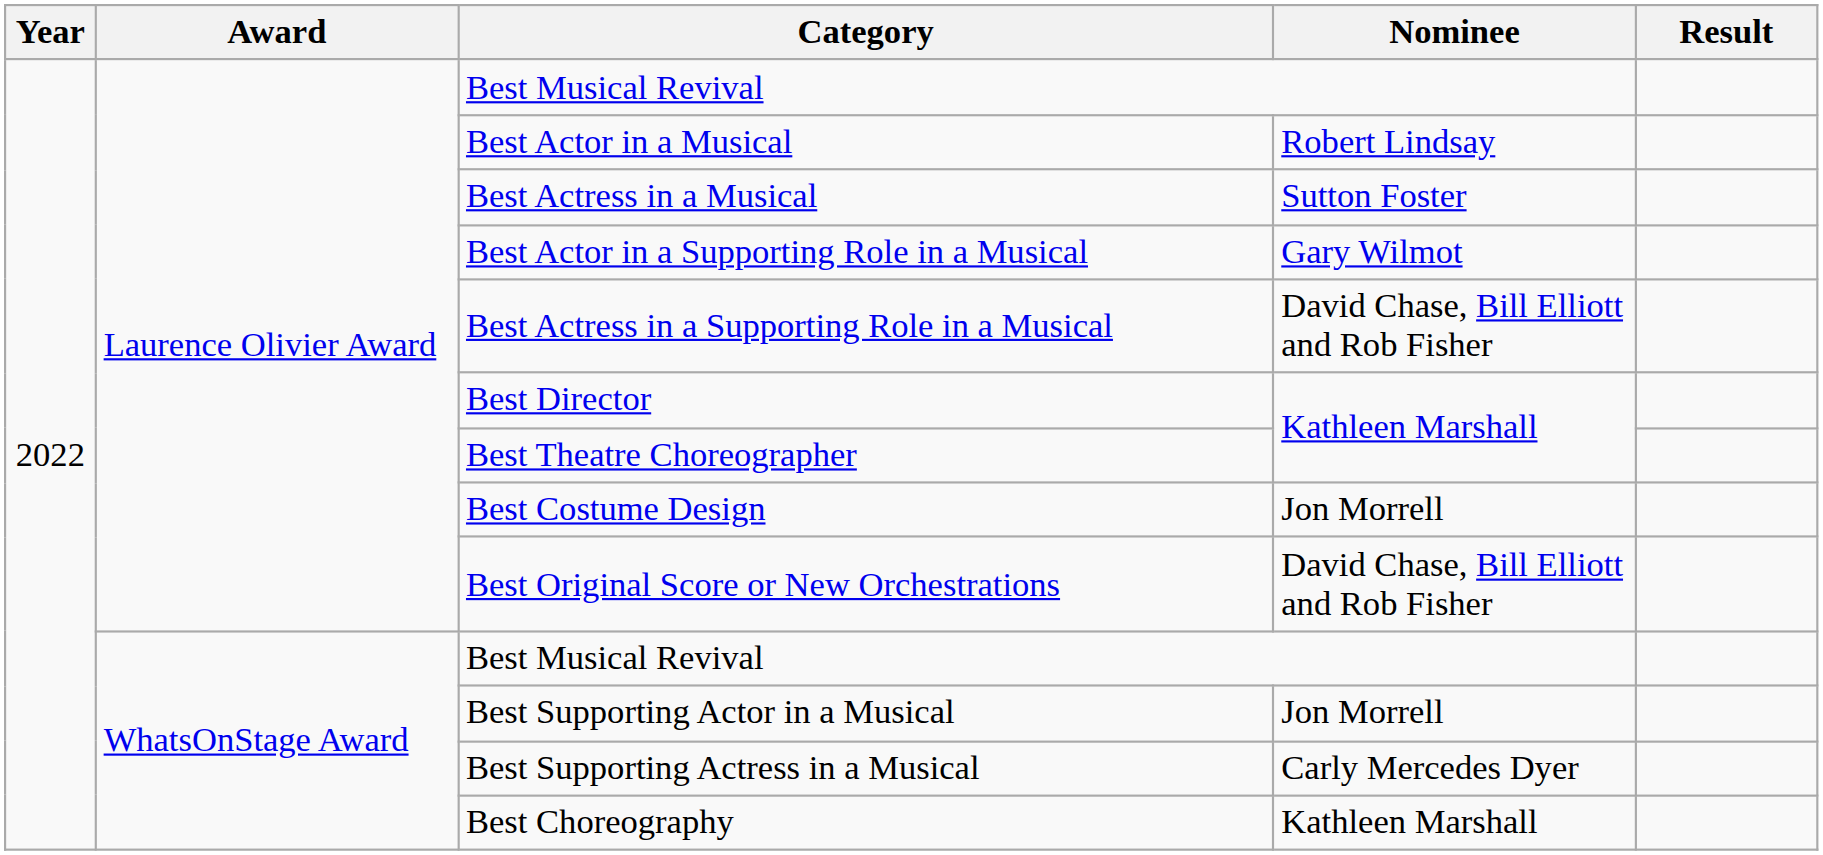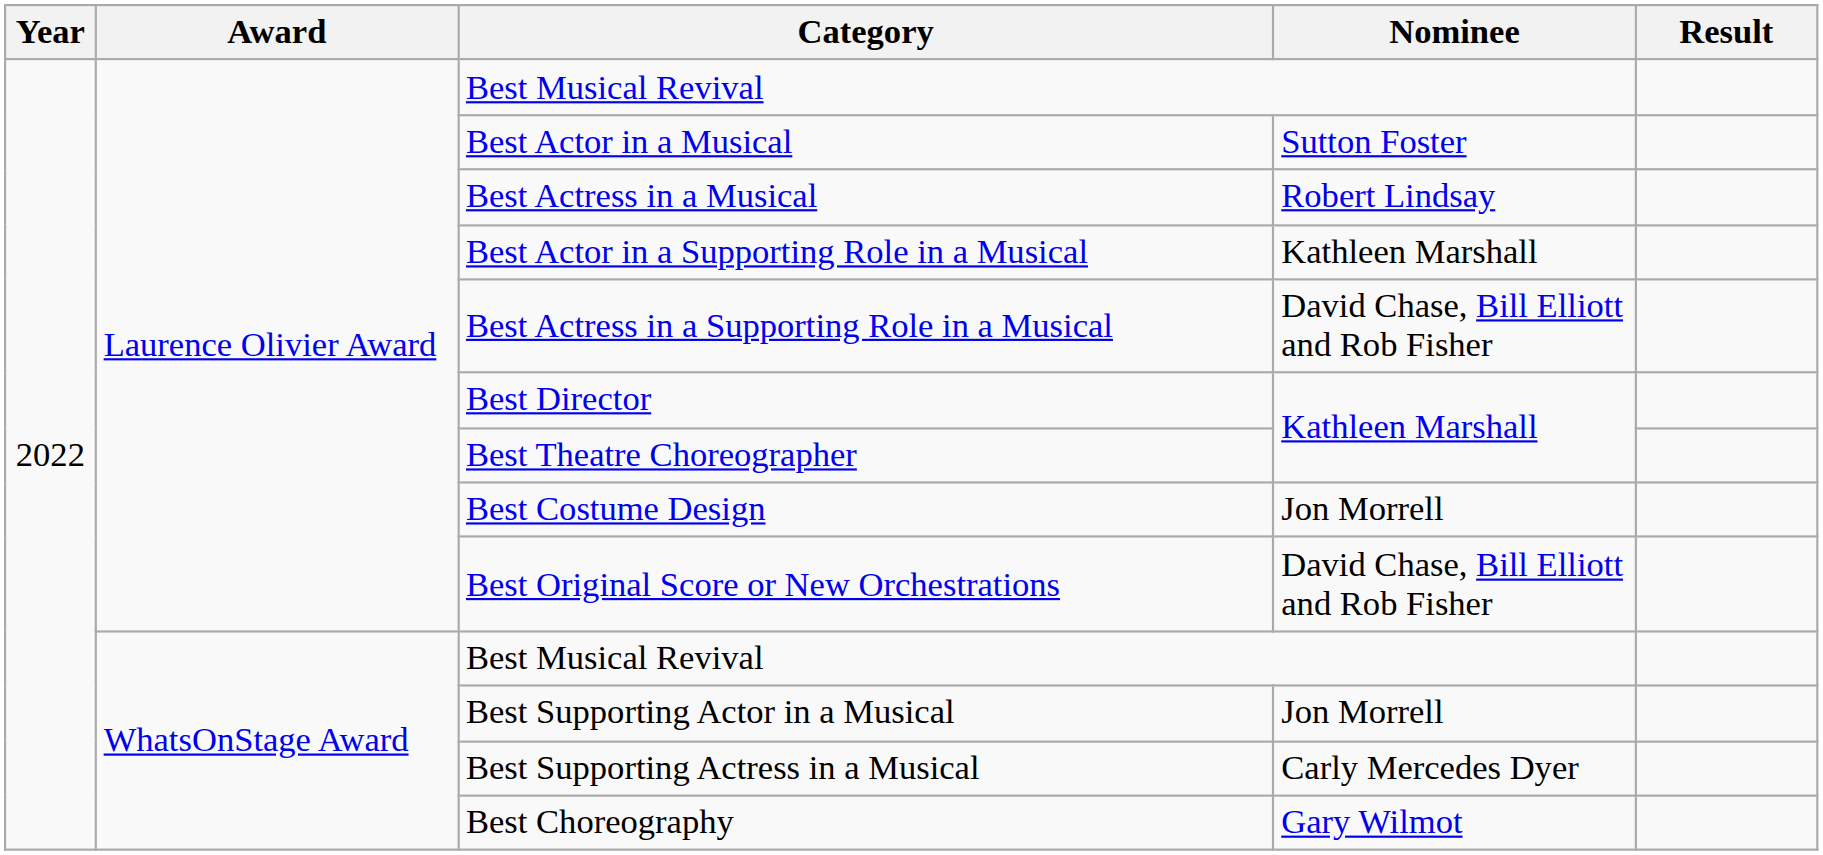Best Actor in a Musical | Nominee: Robert Lindsay -> Sutton Foster
Best Actress in a Musical | Nominee: Sutton Foster -> Robert Lindsay
Best Actor in a Supporting Role in a Musical | Nominee: Gary Wilmot -> Kathleen Marshall
Best Choreography | Nominee: Kathleen Marshall -> Gary Wilmot
